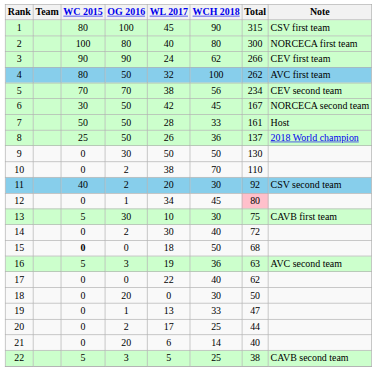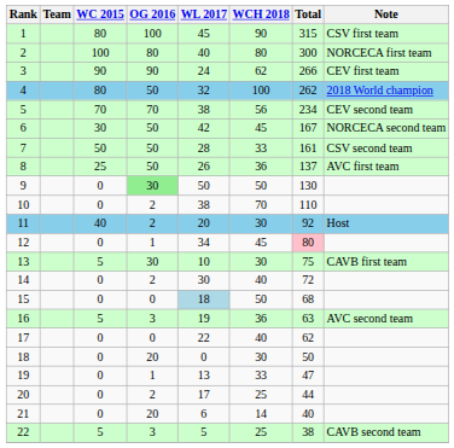4 | Note: AVC first team -> 2018 World champion
7 | Note: Host -> CSV second team
8 | Note: 2018 World champion -> AVC first team
9 | OG 2016: no background -> lightgreen background
11 | Note: CSV second team -> Host
15 | WC 2015: bold -> normal
15 | WL 2017: no background -> lightblue background
